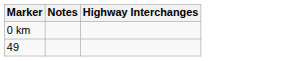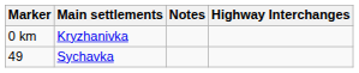+ column: Main settlements | Kryzhanivka | Sychavka
